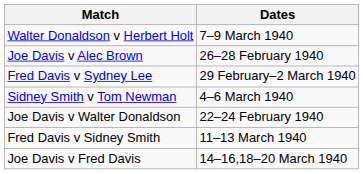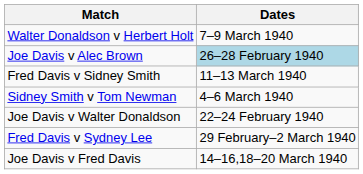Joe Davis v Alec Brown | Dates: no background -> lightblue background
rows swapped: Fred Davis v Sydney Lee <-> Fred Davis v Sidney Smith
